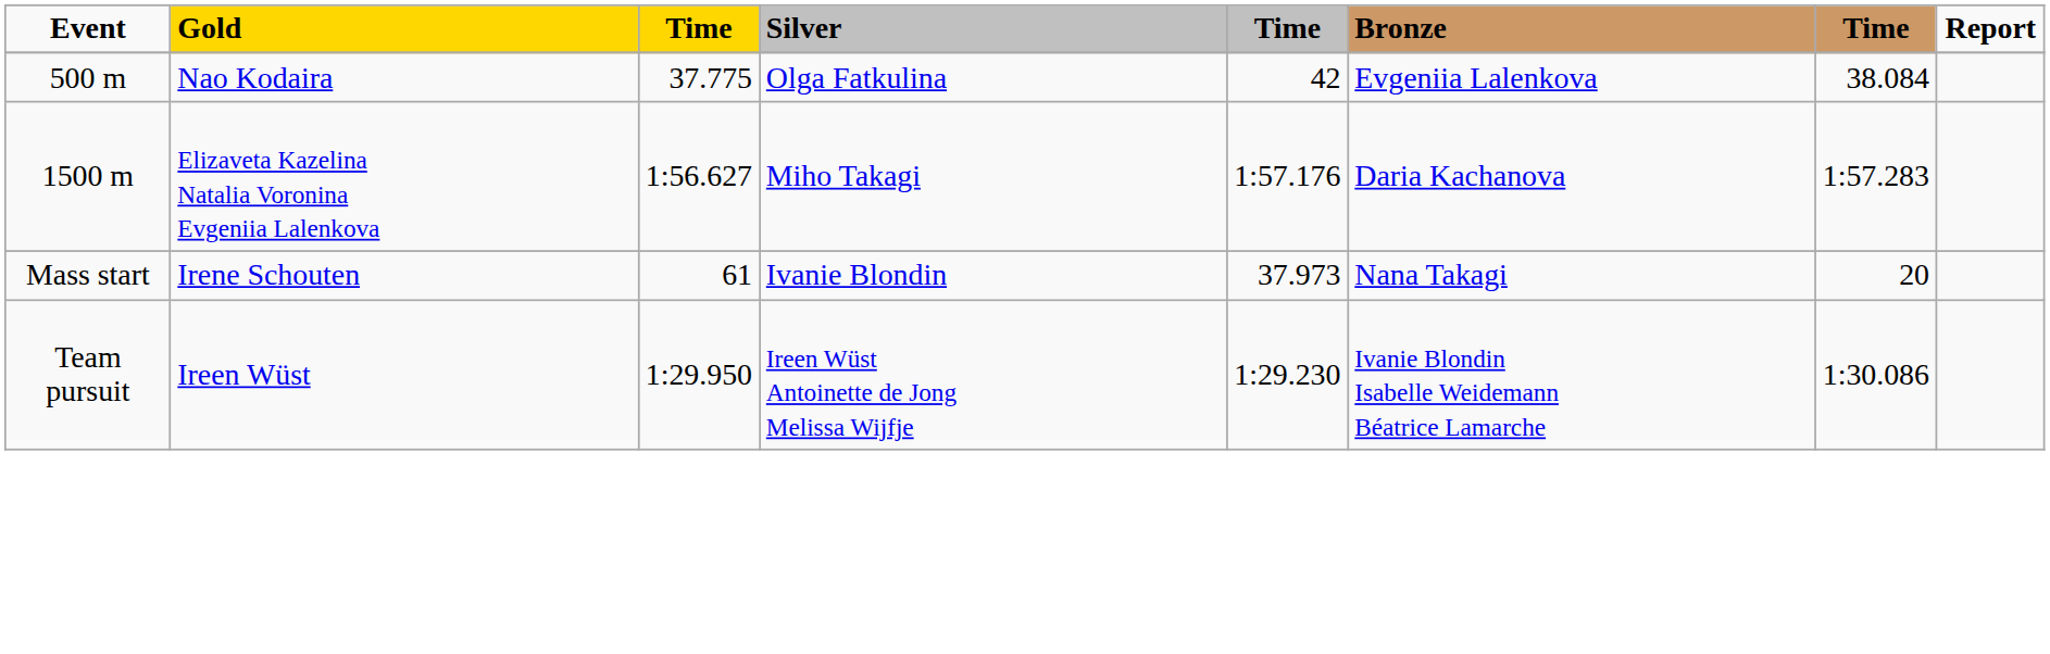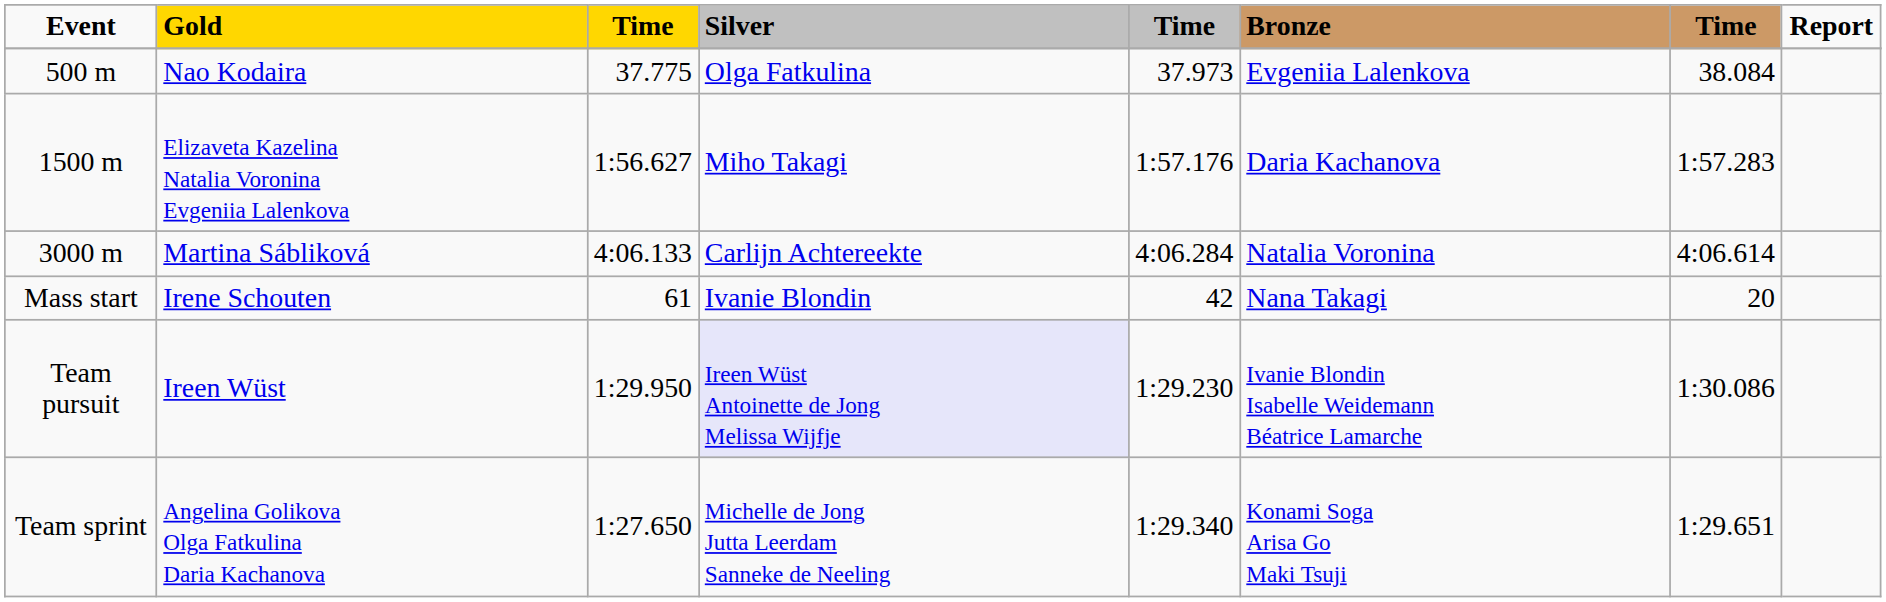500 m | column 5: 42 -> 37.973
+ row: 3000 m | Martina Sábliková | 4:06.133 | Carlijn Achtereekte | 4:06.284 | Natalia Voronina | 4:06.614
Mass start | column 5: 37.973 -> 42
Team pursuit | Silver: no background -> lavender background
+ row: Team sprint | Angelina Golikova Olga Fatkulina Daria Kachanova | 1:27.650 | Michelle de Jong Jutta Leerdam Sanneke de Neeling | 1:29.340 | Konami Soga Arisa Go Maki Tsuji | 1:29.651
